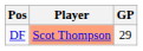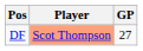DF | GP: 29 -> 27
